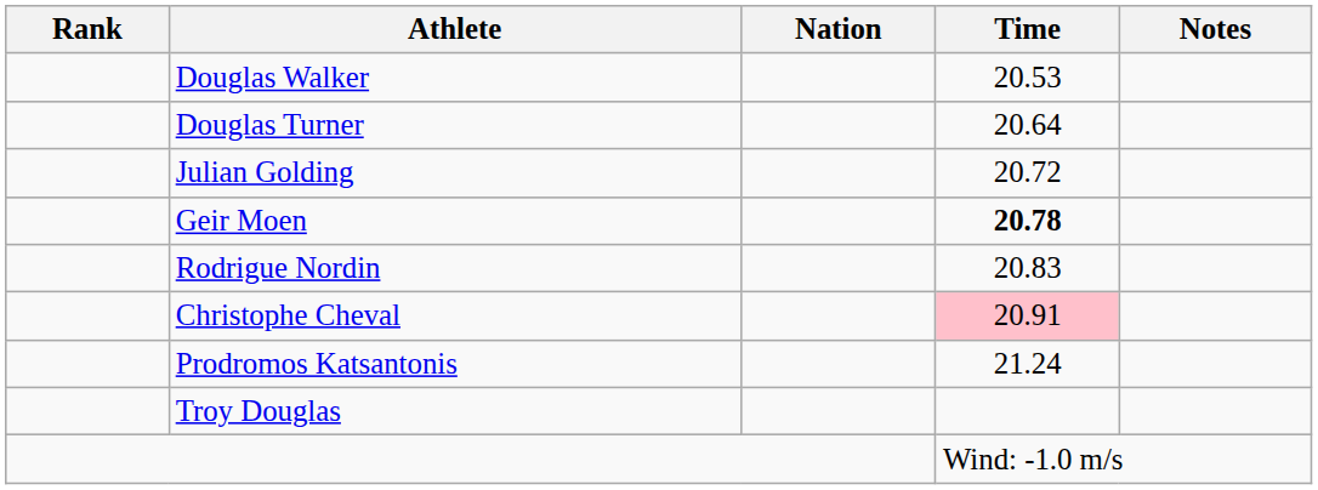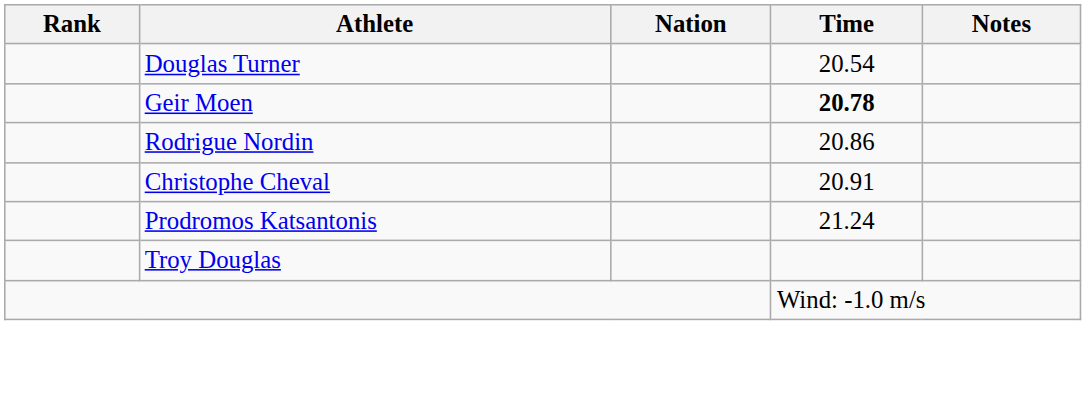- row: Douglas Walker | 20.53
Douglas Turner | Time: 20.64 -> 20.54
- row: Julian Golding | 20.72
Rodrigue Nordin | Time: 20.83 -> 20.86
Christophe Cheval | Time: pink background -> no background
